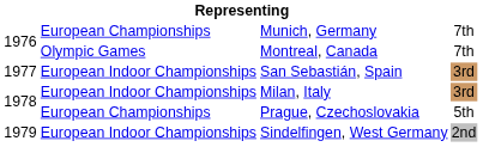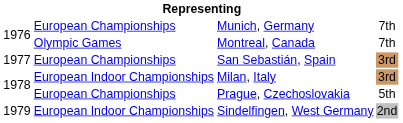San Sebastián, Spain | column 2: European Indoor Championships -> European Championships
